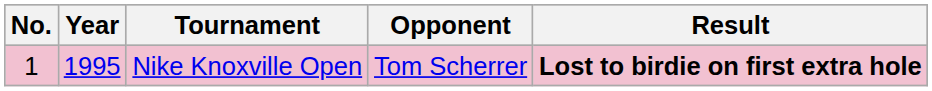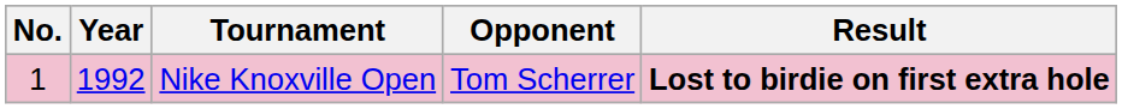Nike Knoxville Open | Year: 1995 -> 1992
